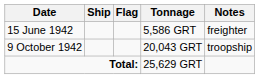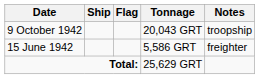rows swapped: 15 June 1942 <-> 9 October 1942
